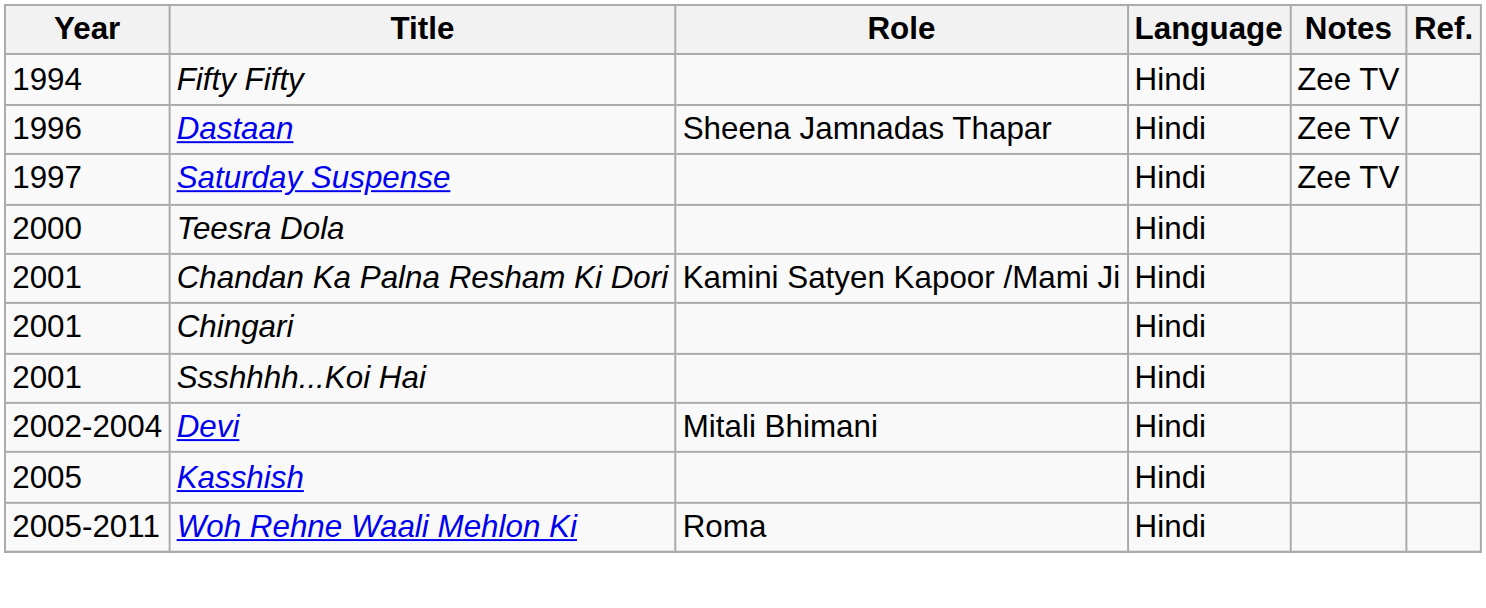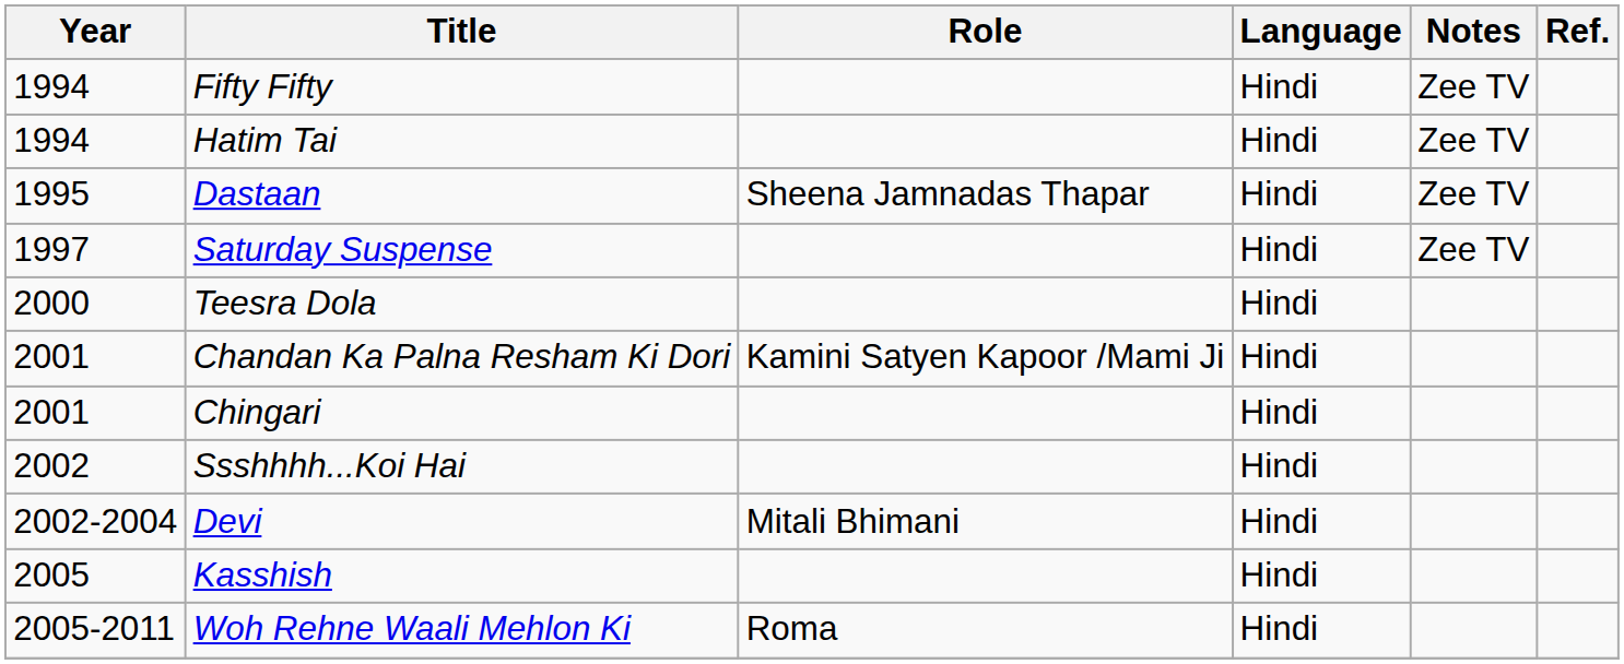+ row: 1994 | Hatim Tai | Hindi | Zee TV
Dastaan | Year: 1996 -> 1995
Ssshhhh...Koi Hai | Year: 2001 -> 2002
